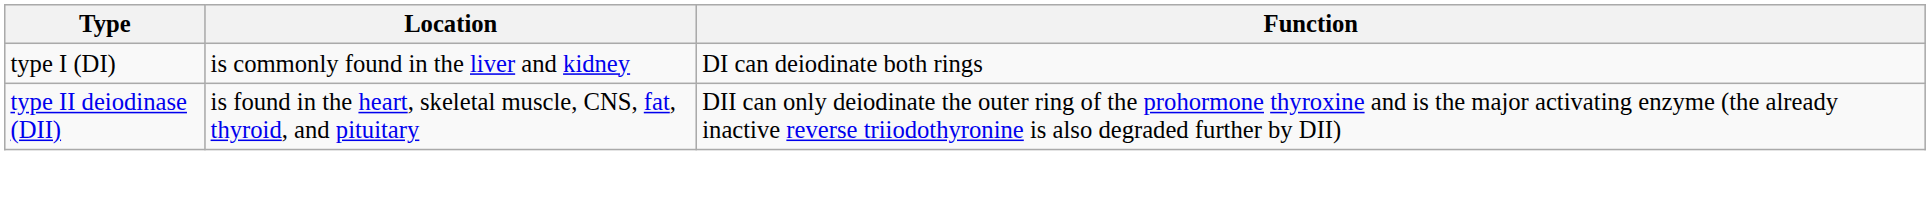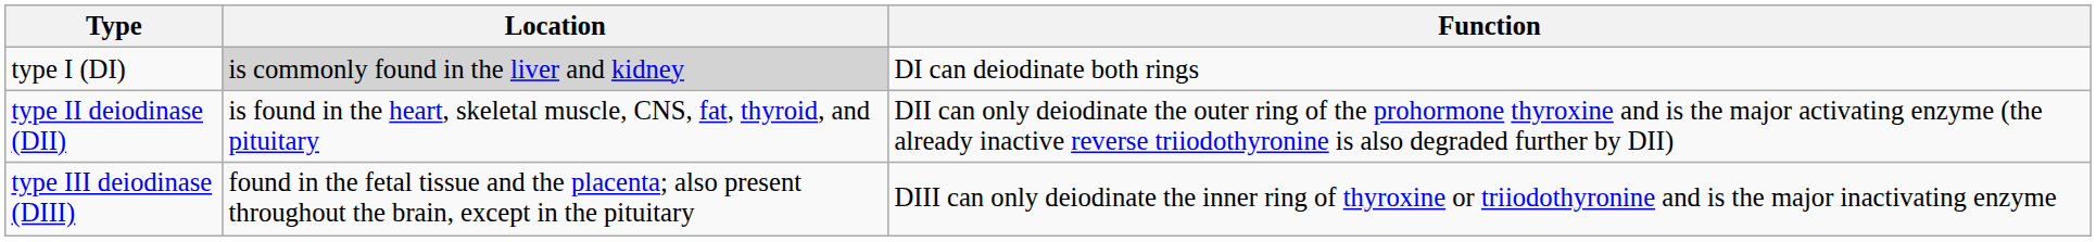type I (DI) | Location: no background -> lightgrey background
+ row: type III deiodinase (DIII) | found in the fetal tissue and the placenta; also present throughout the brain, except in the pituitary | DIII can only deiodinate the inner ring of thyroxine or triiodothyronine and is the major inactivating enzyme
